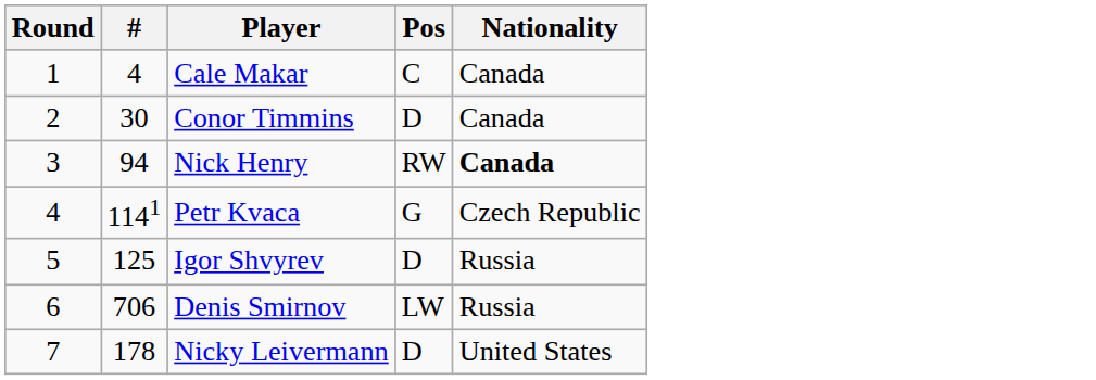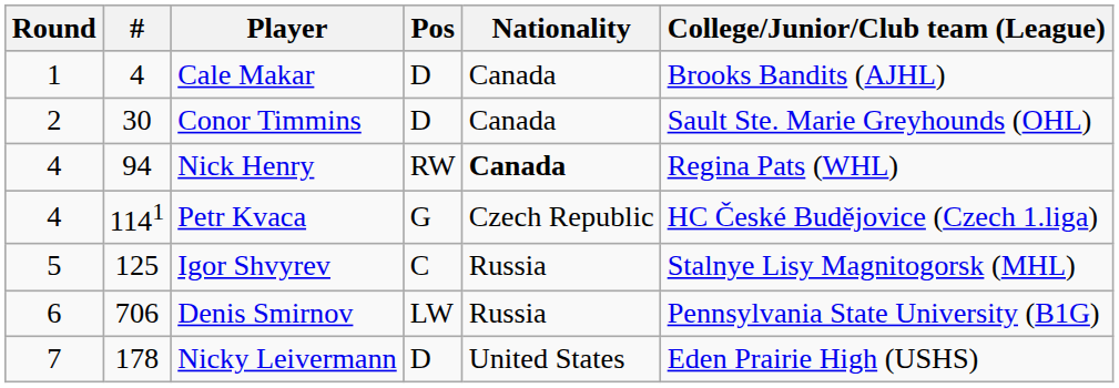+ column: College/Junior/Club team (League) | Brooks Bandits (AJHL) | Sault Ste. Marie Greyhounds (OHL) | Regina Pats (WHL) | HC České Budějovice (Czech 1.liga) | Stalnye Lisy Magnitogorsk (MHL) | Pennsylvania State University (B1G) | Eden Prairie High (USHS)
Cale Makar | Pos: C -> D
Nick Henry | Round: 3 -> 4
Igor Shvyrev | Pos: D -> C
